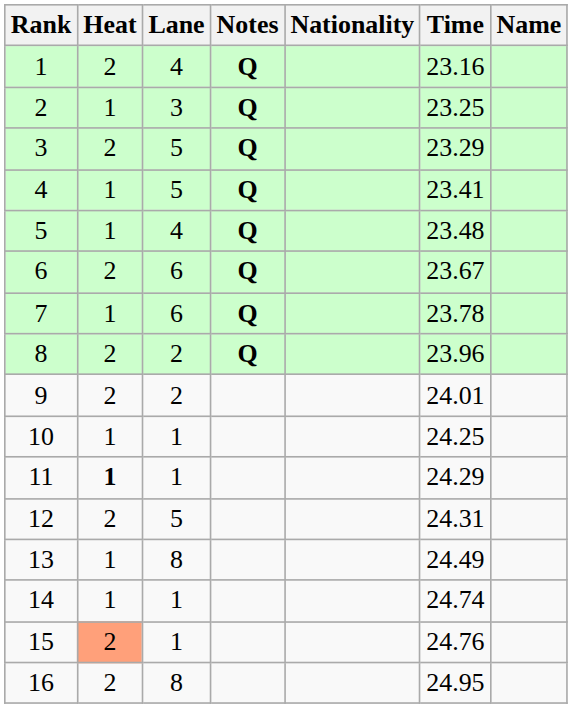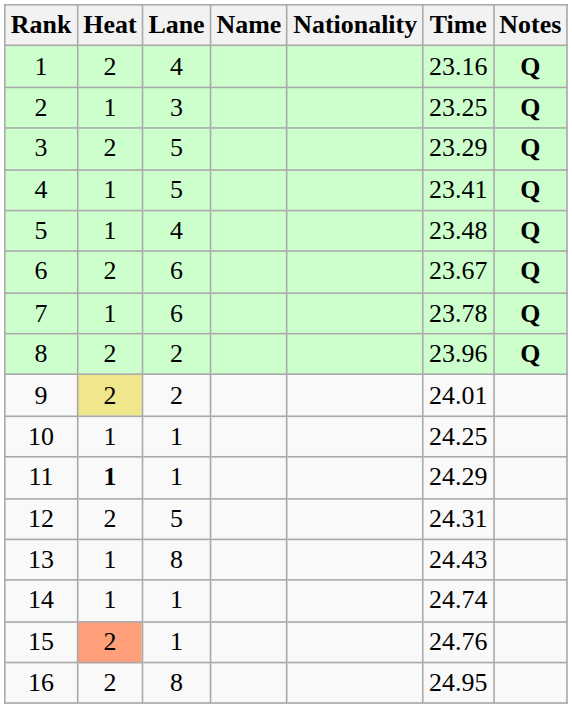columns swapped: Name <-> Notes
9 | Heat: no background -> khaki background
13 | Time: 24.49 -> 24.43
